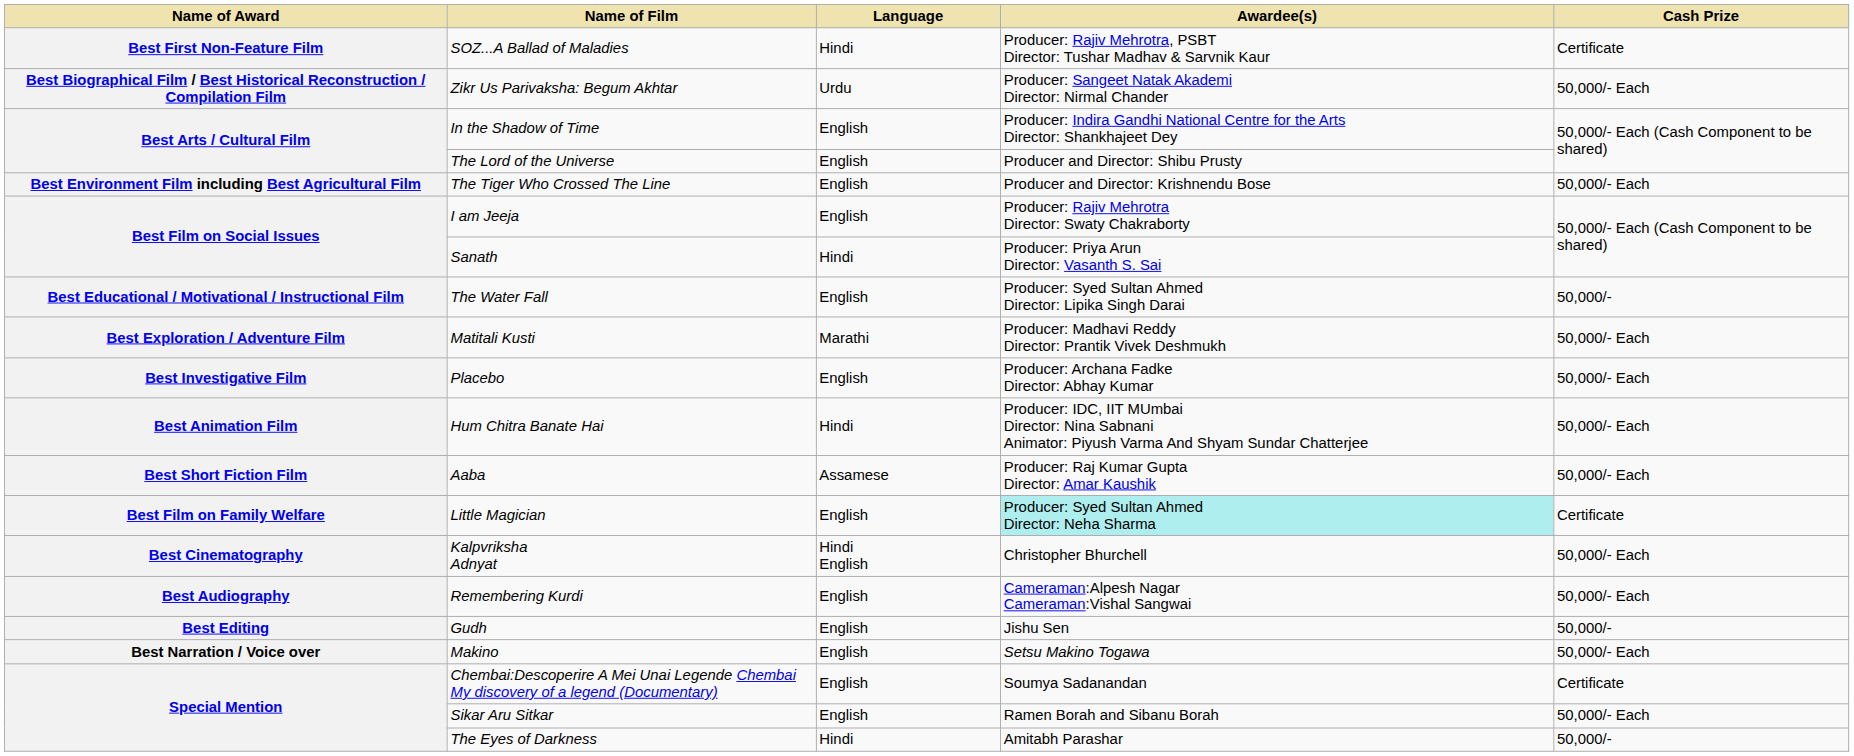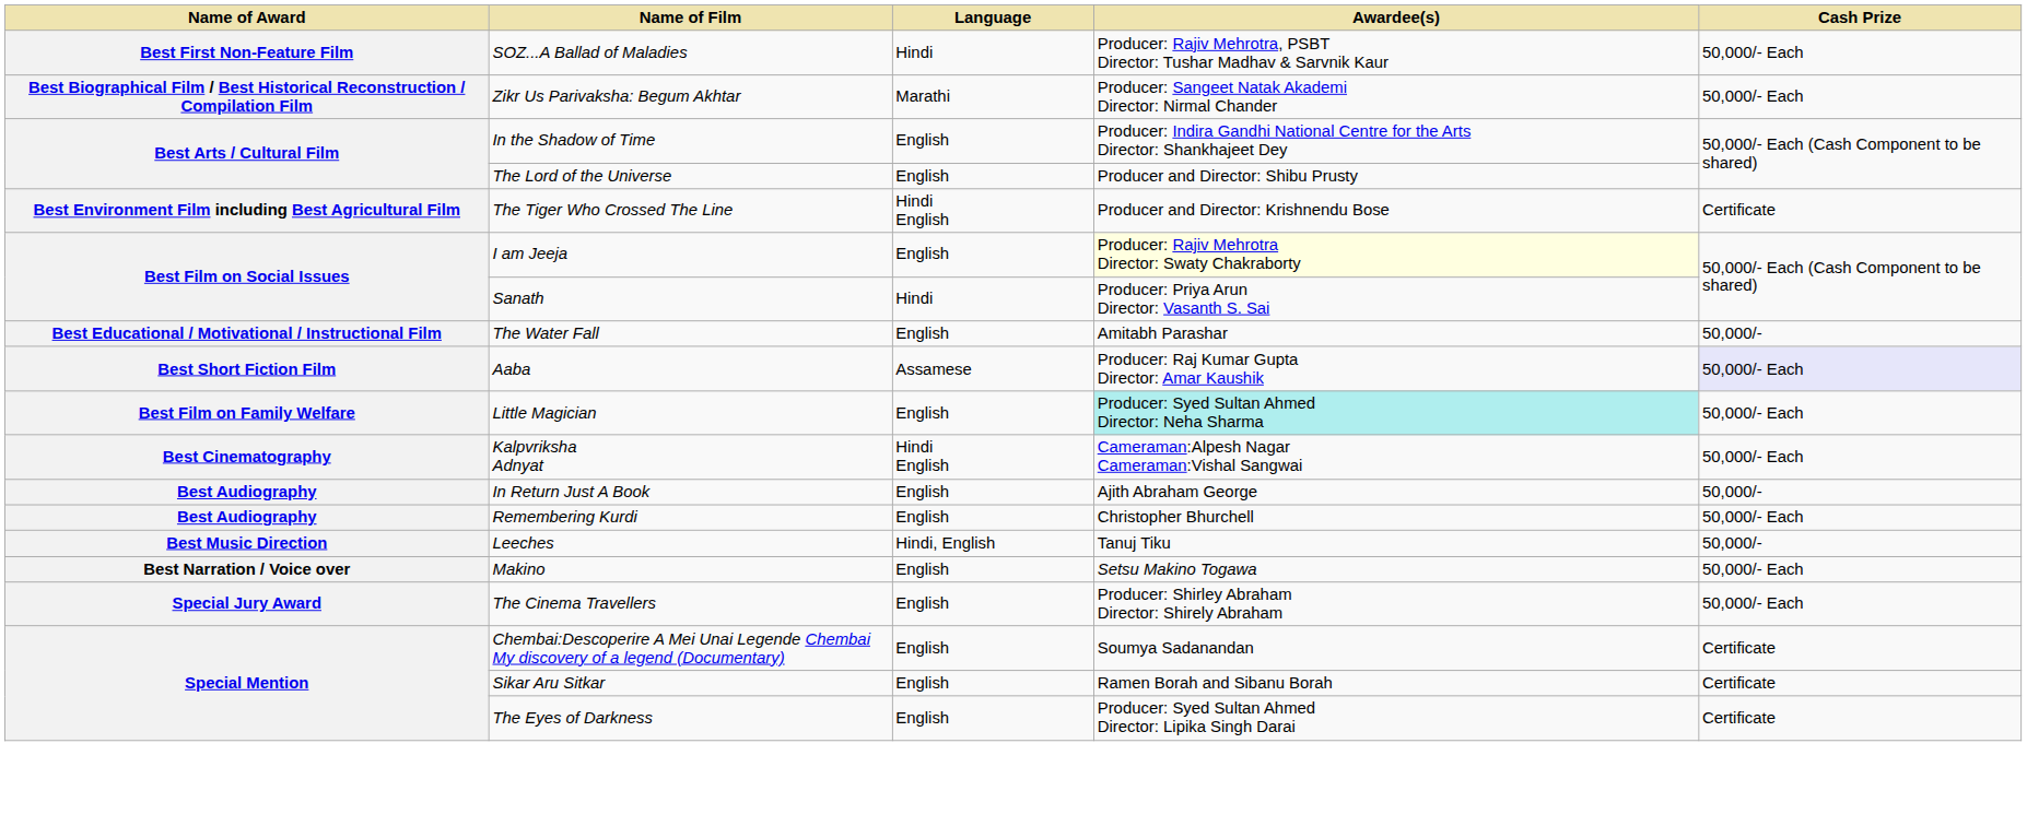SOZ...A Ballad of Maladies | Cash Prize: Certificate -> 50,000/- Each
Zikr Us Parivaksha: Begum Akhtar | Language: Urdu -> Marathi
The Tiger Who Crossed The Line | Language: English -> Hindi English
The Tiger Who Crossed The Line | Cash Prize: 50,000/- Each -> Certificate
I am Jeeja | Awardee(s): no background -> lightyellow background
The Water Fall | Awardee(s): Producer: Syed Sultan Ahmed Director: Lipika Singh Darai -> Amitabh Parashar
- row: Best Exploration / Adventure Film | Matitali Kusti | Marathi | Producer: Madhavi Reddy Director: Prantik Vivek Deshmukh | 50,000/- Each
- row: Best Investigative Film | Placebo | English | Producer: Archana Fadke Director: Abhay Kumar | 50,000/- Each
- row: Best Animation Film | Hum Chitra Banate Hai | Hindi | Producer: IDC, IIT MUmbai Director: Nina Sabnani Animator: Piyush Varma And Shyam Sundar Chatterjee | 50,000/- Each
Aaba | Cash Prize: no background -> lavender background
Little Magician | Cash Prize: Certificate -> 50,000/- Each
Kalpvriksha Adnyat | Awardee(s): Christopher Bhurchell -> Cameraman:Alpesh Nagar Cameraman:Vishal Sangwai
+ row: Best Audiography | In Return Just A Book | English | Ajith Abraham George | 50,000/-
Remembering Kurdi | Awardee(s): Cameraman:Alpesh Nagar Cameraman:Vishal Sangwai -> Christopher Bhurchell
- row: Best Editing | Gudh | English | Jishu Sen | 50,000/-
+ row: Best Music Direction | Leeches | Hindi, English | Tanuj Tiku | 50,000/-
+ row: Special Jury Award | The Cinema Travellers | English | Producer: Shirley Abraham Director: Shirely Abraham | 50,000/- Each
Sikar Aru Sitkar | Cash Prize: 50,000/- Each -> Certificate
The Eyes of Darkness | Language: Hindi -> English
The Eyes of Darkness | Awardee(s): Amitabh Parashar -> Producer: Syed Sultan Ahmed Director: Lipika Singh Darai
The Eyes of Darkness | Cash Prize: 50,000/- -> Certificate
